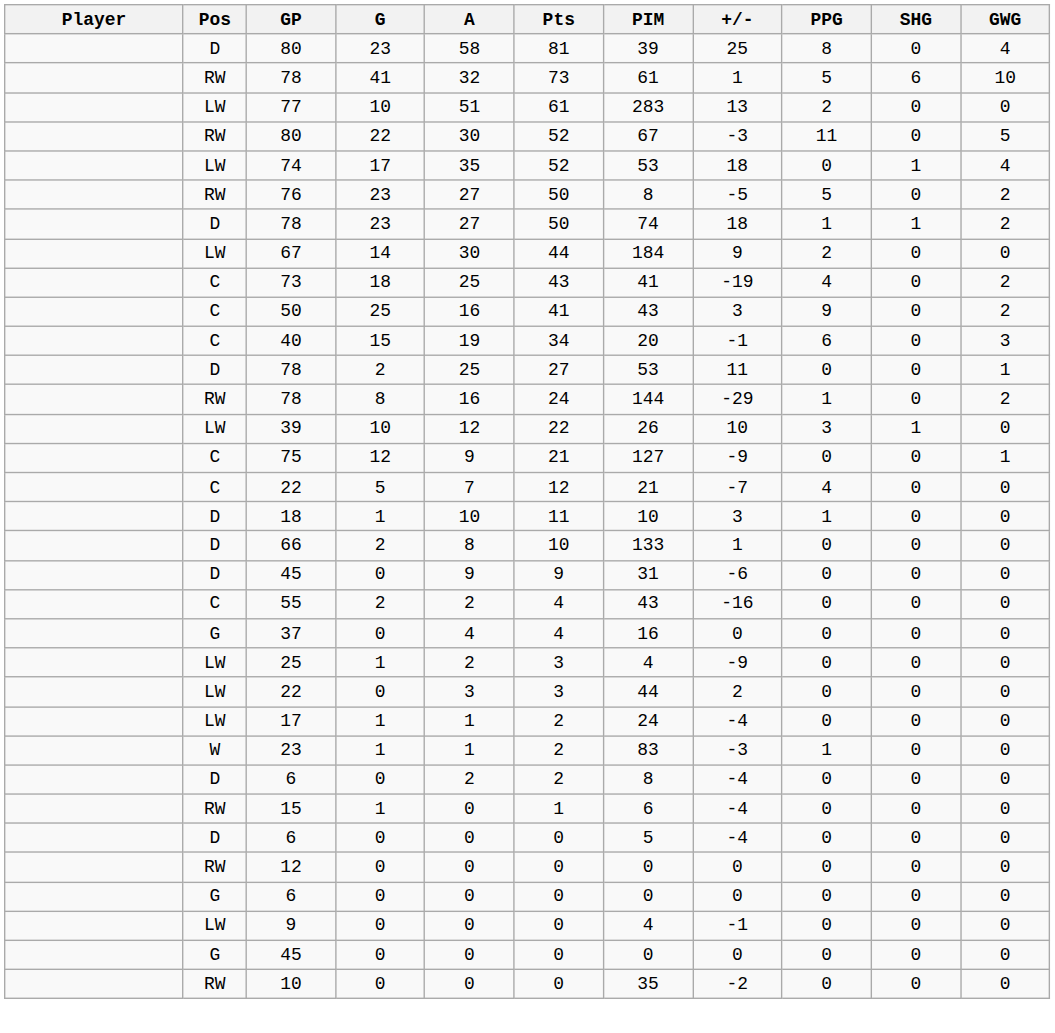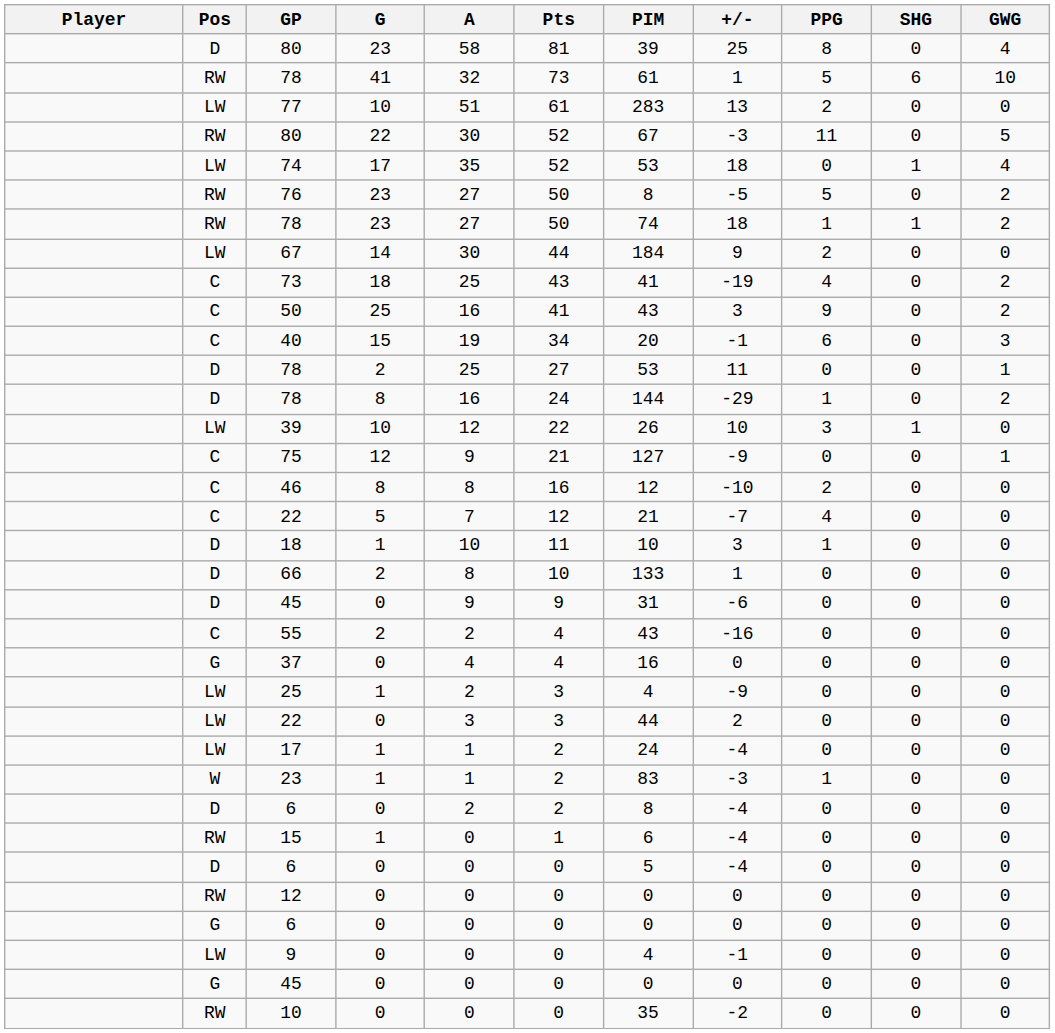78 / 23 | Pos: D -> RW
78 / 8 | Pos: RW -> D
+ row: C | 46 | 8 | 8 | 16 | 12 | -10 | 2 | 0 | 0
